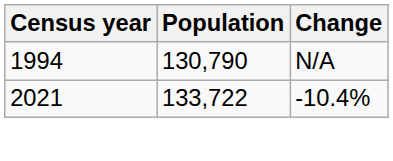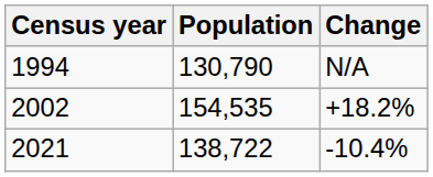+ row: 2002 | 154,535 | +18.2%
2021 | Population: 133,722 -> 138,722
